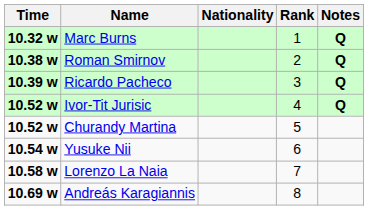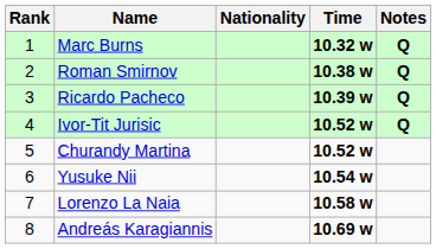columns swapped: Rank <-> Time
